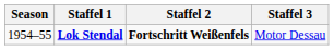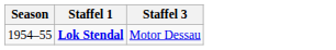- column: Staffel 2 | Fortschritt Weißenfels
